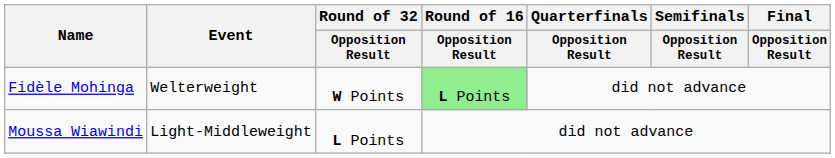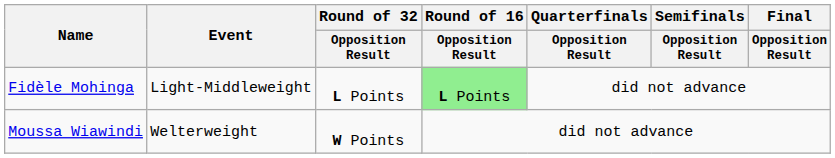Fidèle Mohinga | Event: Welterweight -> Light-Middleweight
Fidèle Mohinga | Round of 32 / Opposition Result: W Points -> L Points
Moussa Wiawindi | Event: Light-Middleweight -> Welterweight
Moussa Wiawindi | Round of 32 / Opposition Result: L Points -> W Points
